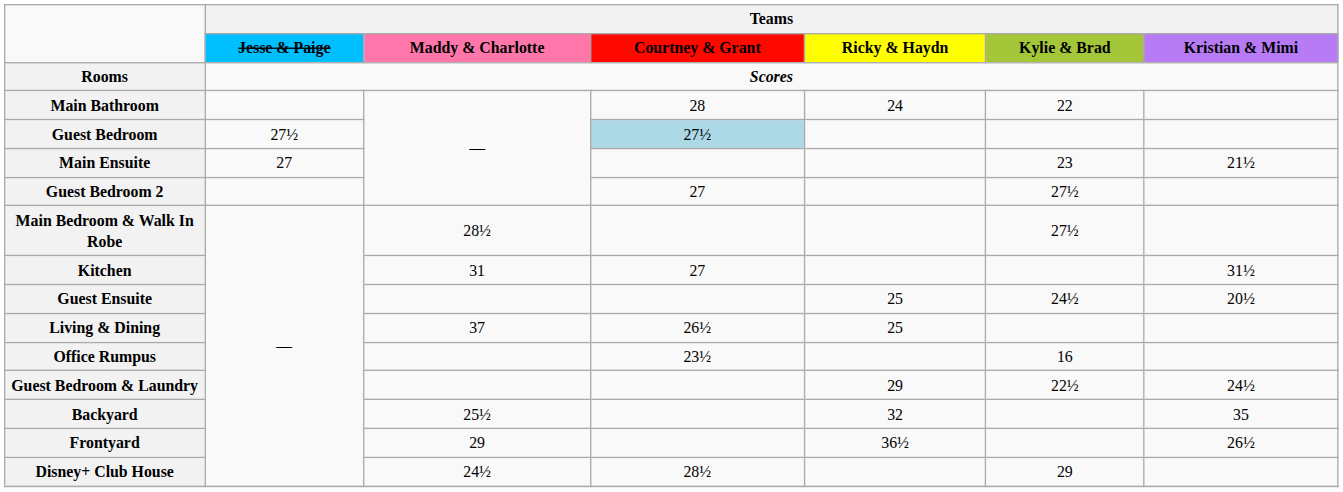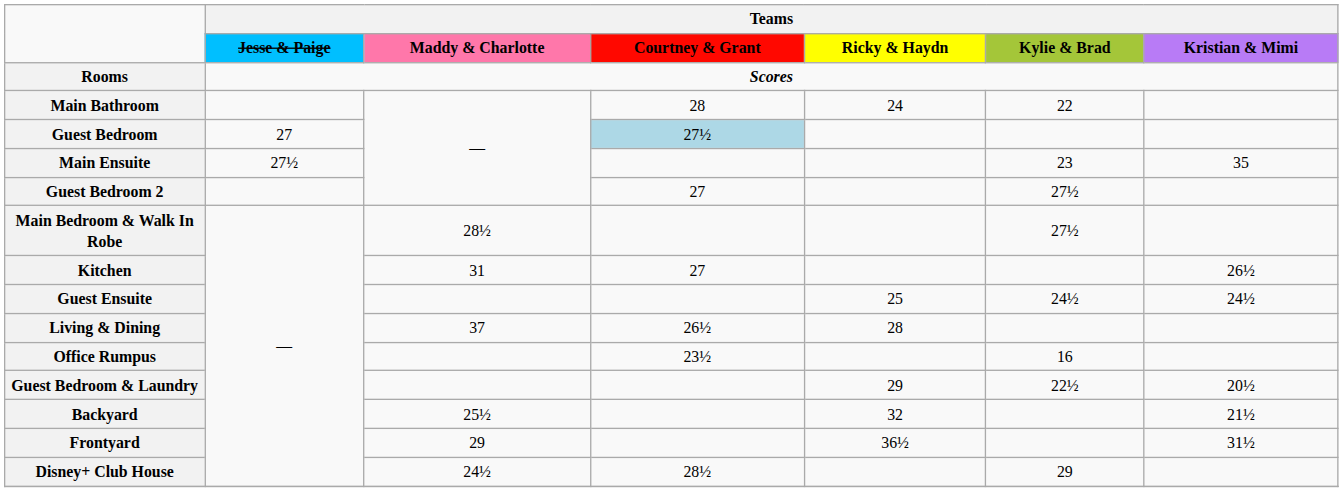Guest Bedroom | Teams / Jesse & Paige: 27½ -> 27
Main Ensuite | Teams / Jesse & Paige: 27 -> 27½
Main Ensuite | Teams / Kristian & Mimi: 21½ -> 35
Kitchen | Teams / Kristian & Mimi: 31½ -> 26½
Guest Ensuite | Teams / Kristian & Mimi: 20½ -> 24½
Living & Dining | Teams / Ricky & Haydn: 25 -> 28
Guest Bedroom & Laundry | Teams / Kristian & Mimi: 24½ -> 20½
Backyard | Teams / Kristian & Mimi: 35 -> 21½
Frontyard | Teams / Kristian & Mimi: 26½ -> 31½
